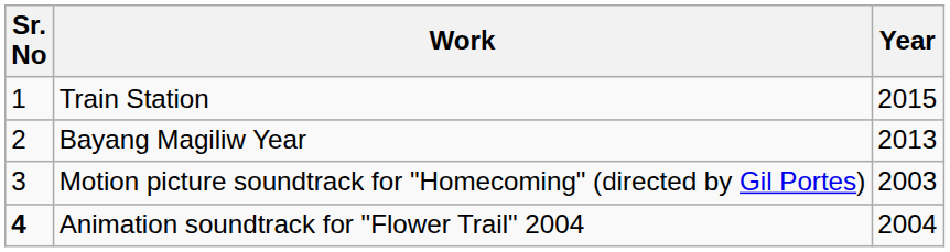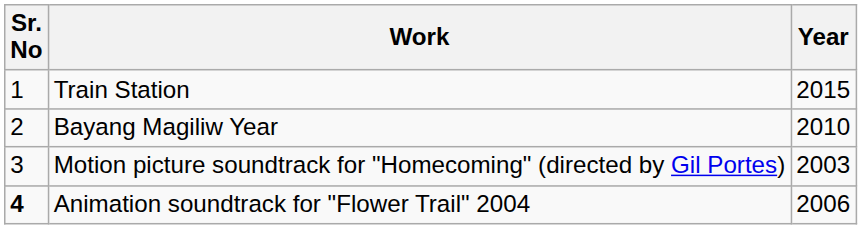Bayang Magiliw Year | Year: 2013 -> 2010
Animation soundtrack for "Flower Trail" 2004 | Year: 2004 -> 2006
